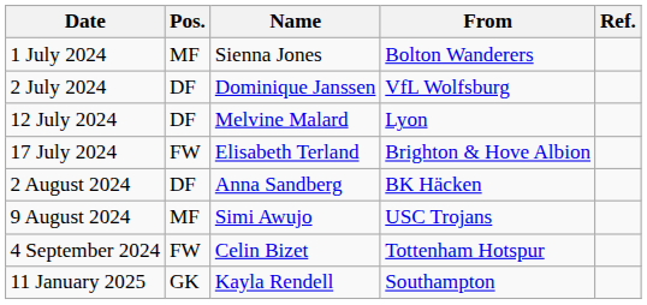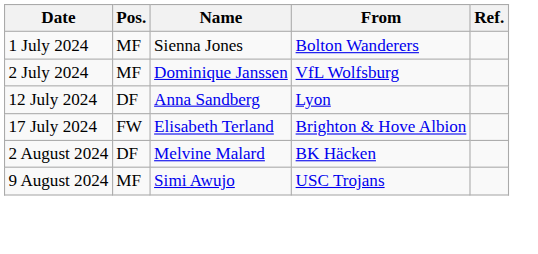2 July 2024 | Pos.: DF -> MF
12 July 2024 | Name: Melvine Malard -> Anna Sandberg
2 August 2024 | Name: Anna Sandberg -> Melvine Malard
- row: 4 September 2024 | FW | Celin Bizet | Tottenham Hotspur
- row: 11 January 2025 | GK | Kayla Rendell | Southampton
